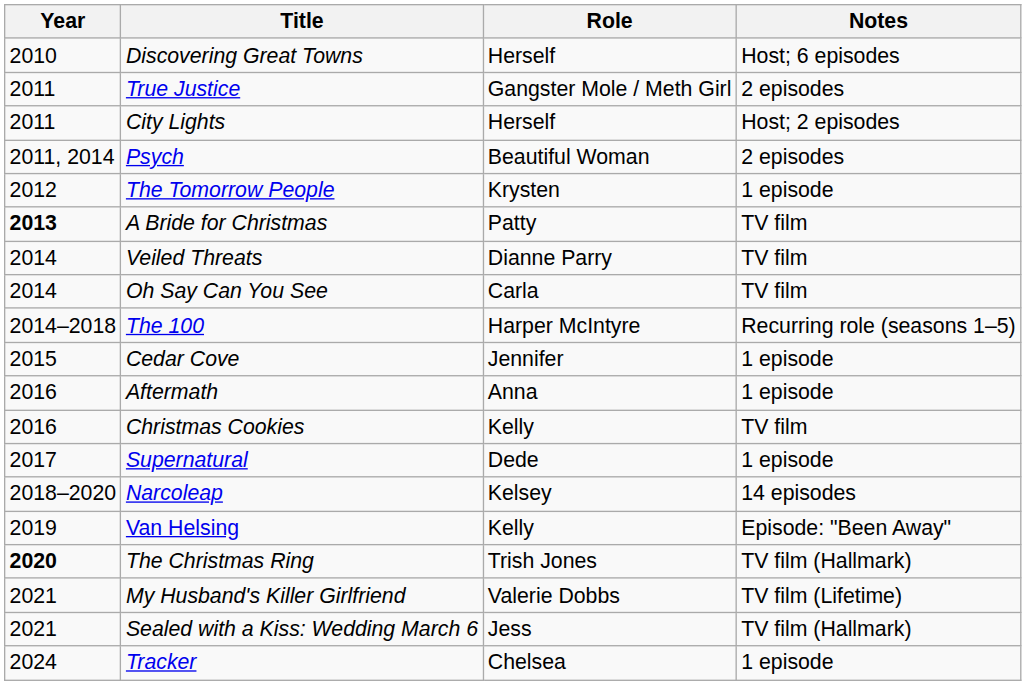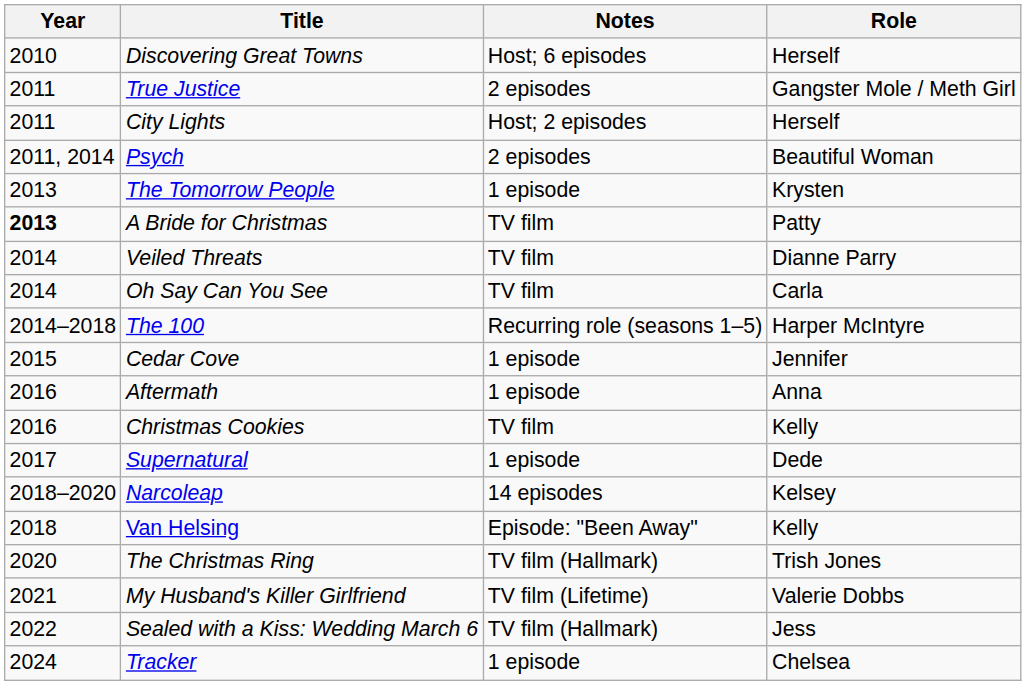columns swapped: Role <-> Notes
The Tomorrow People | Year: 2012 -> 2013
Van Helsing | Year: 2019 -> 2018
The Christmas Ring | Year: bold -> normal
Sealed with a Kiss: Wedding March 6 | Year: 2021 -> 2022
